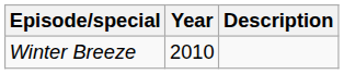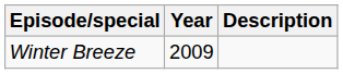Winter Breeze | Year: 2010 -> 2009
